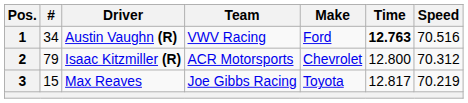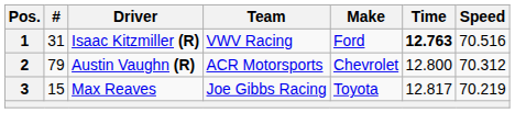1 | #: 34 -> 31
1 | Driver: Austin Vaughn (R) -> Isaac Kitzmiller (R)
2 | Driver: Isaac Kitzmiller (R) -> Austin Vaughn (R)
